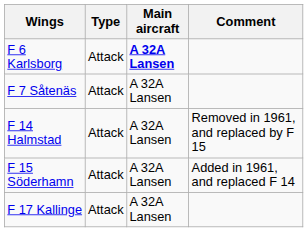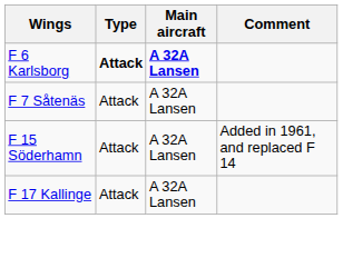F 6 Karlsborg | Type: normal -> bold
- row: F 14 Halmstad | Attack | A 32A Lansen | Removed in 1961, and replaced by F 15
